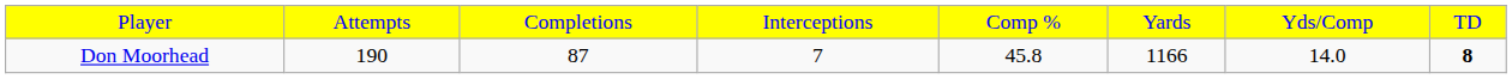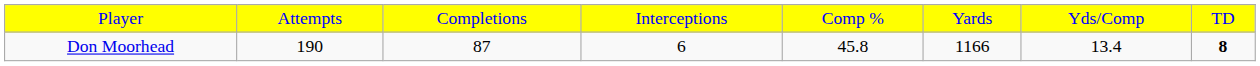Don Moorhead | column 4: 7 -> 6
Don Moorhead | column 7: 14.0 -> 13.4
